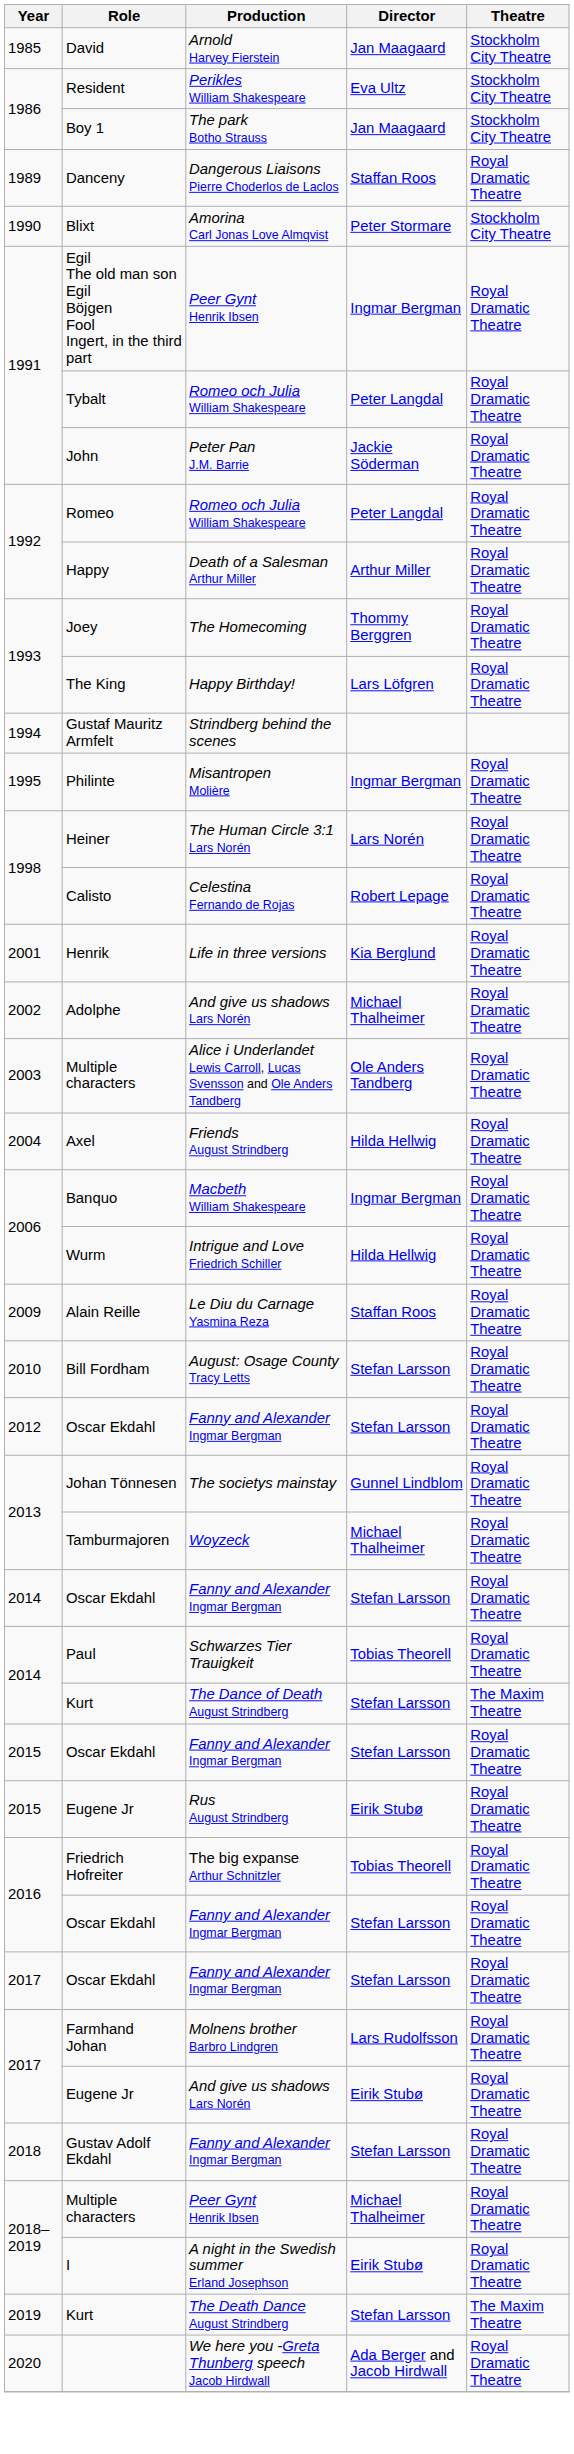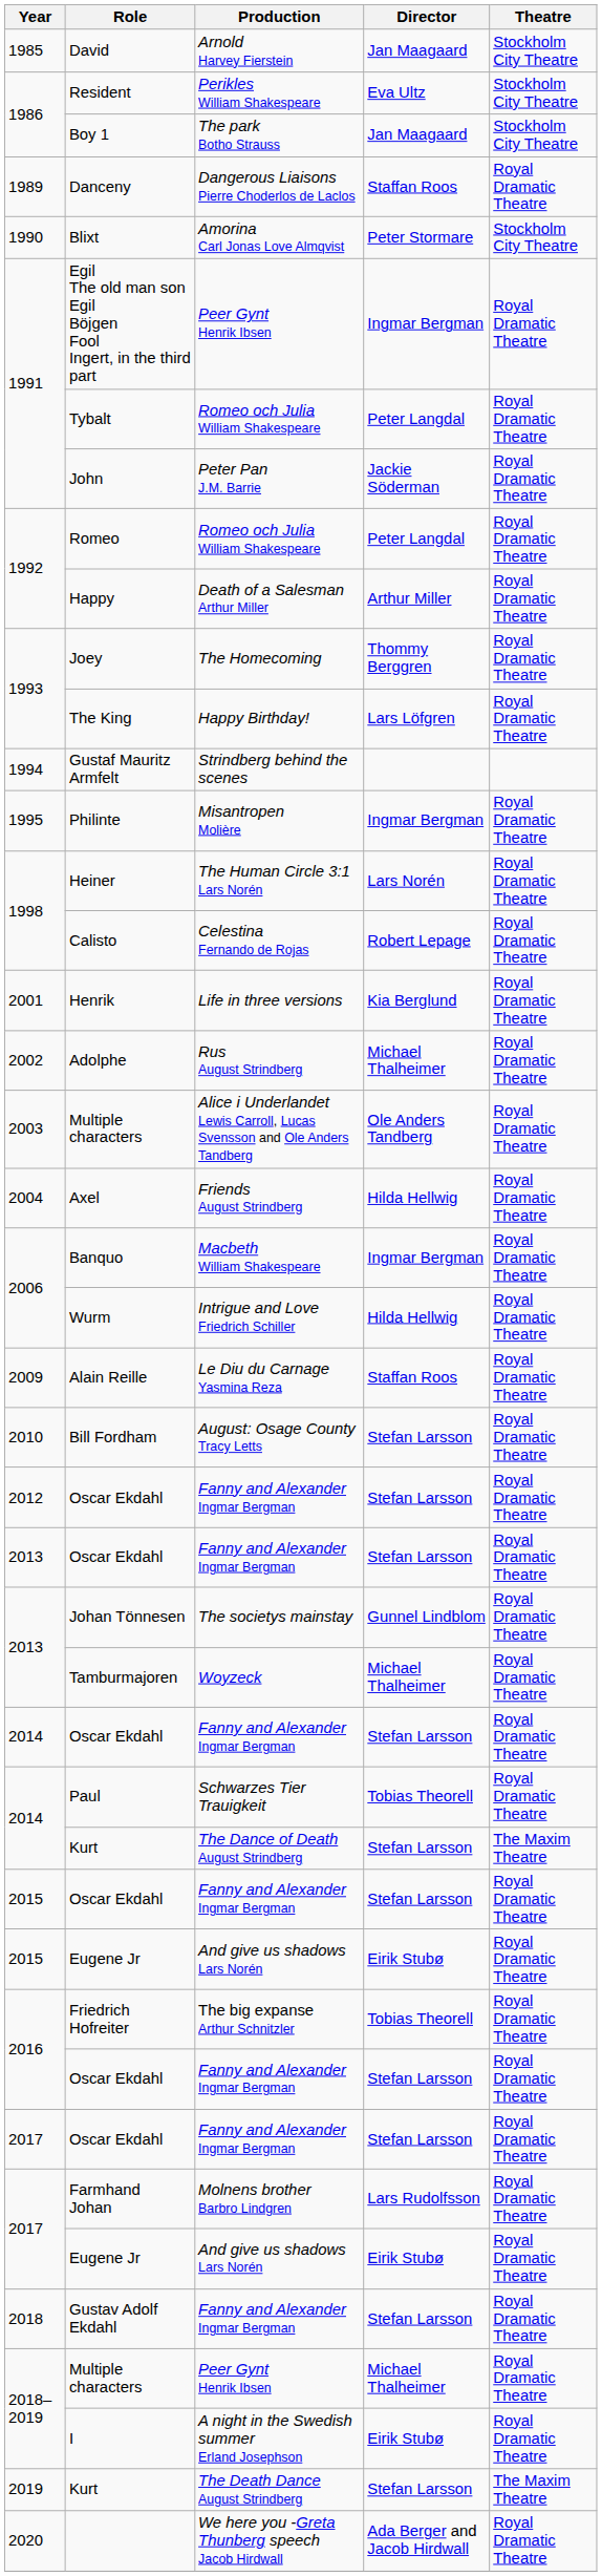Adolphe | Production: And give us shadows Lars Norén -> Rus August Strindberg
+ row: 2013 | Oscar Ekdahl | Fanny and Alexander Ingmar Bergman | Stefan Larsson | Royal Dramatic Theatre
2015 / Eugene Jr | Production: Rus August Strindberg -> And give us shadows Lars Norén
